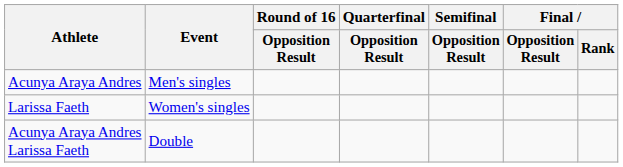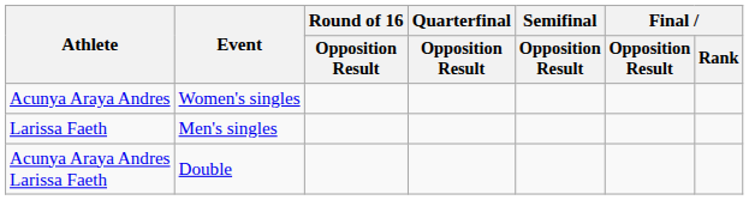Acunya Araya Andres | Event: Men's singles -> Women's singles
Larissa Faeth | Event: Women's singles -> Men's singles
